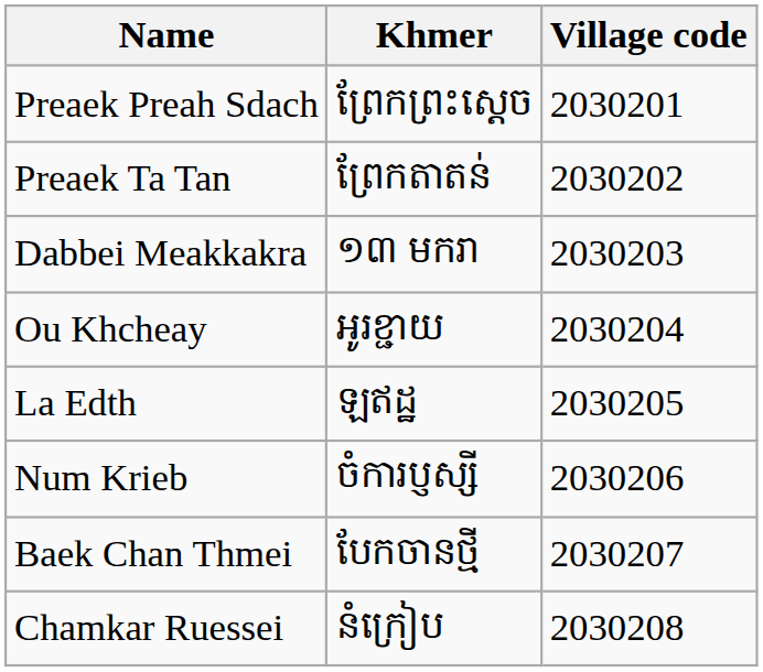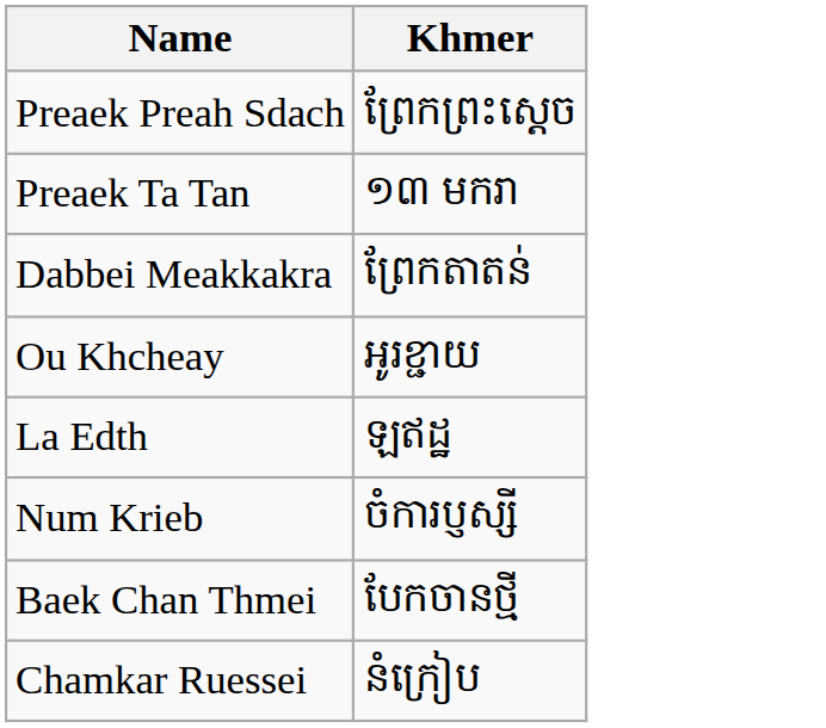- column: Village code | 2030201 | 2030202 | 2030203 | 2030204 | 2030205 | 2030206 | 2030207 | 2030208
Preaek Ta Tan | Khmer: ព្រែកតាតន់ -> ១៣ មករា
Dabbei Meakkakra | Khmer: ១៣ មករា -> ព្រែកតាតន់
